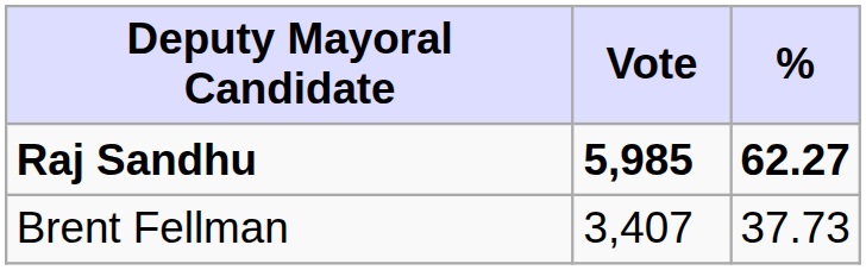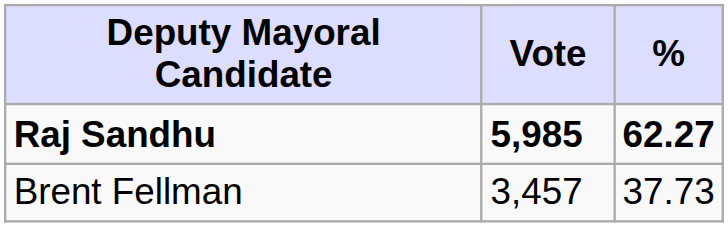Brent Fellman | Vote: 3,407 -> 3,457
